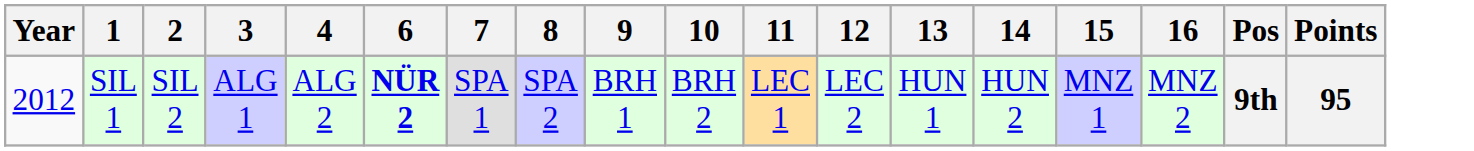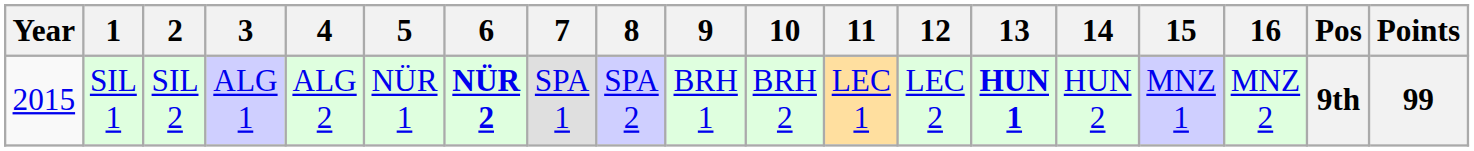+ column: 5 | NÜR 1
SIL 1 | Year: 2012 -> 2015
SIL 1 | 13: normal -> bold
SIL 1 | Points: 95 -> 99
